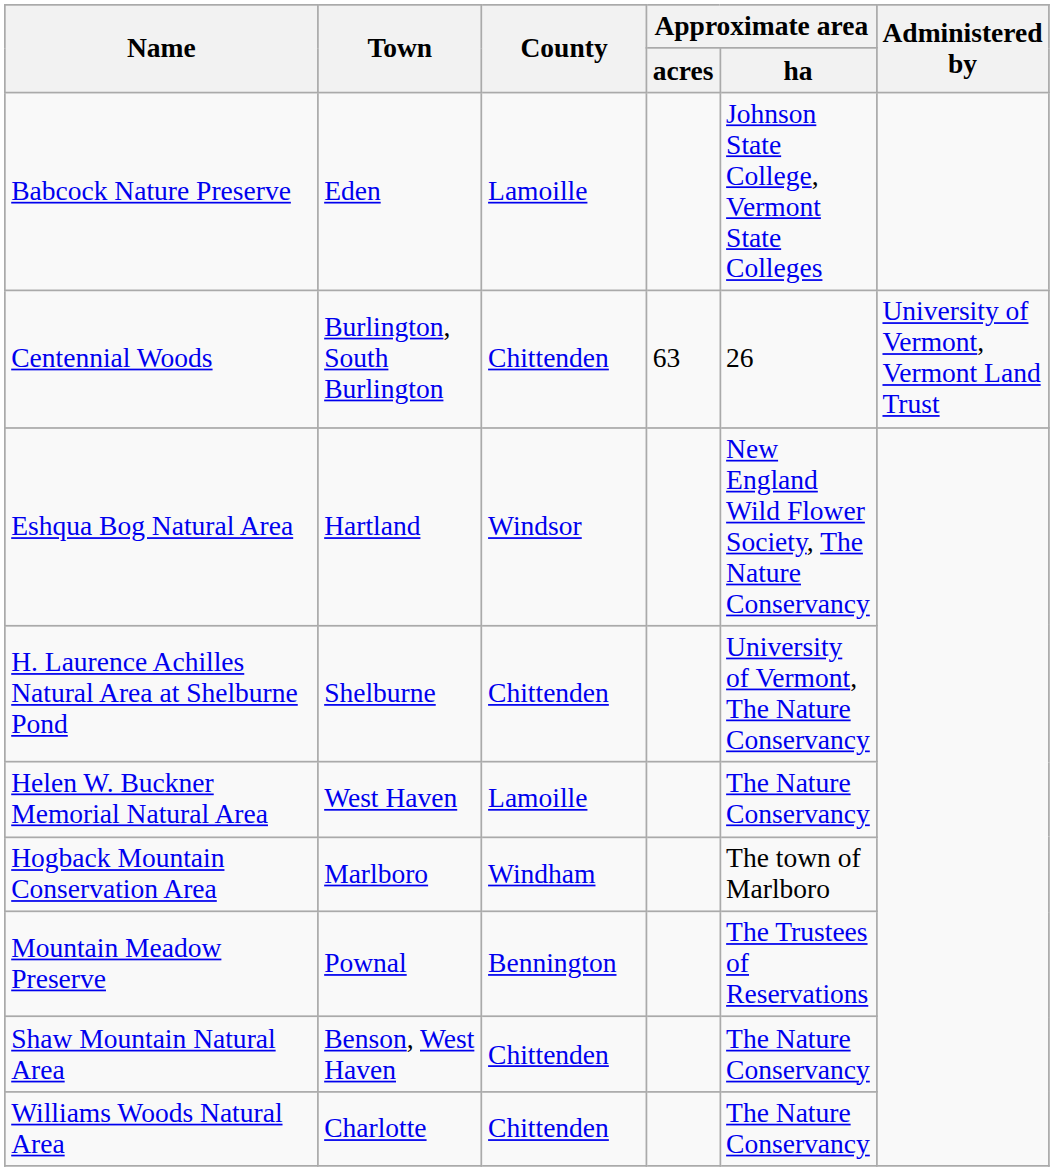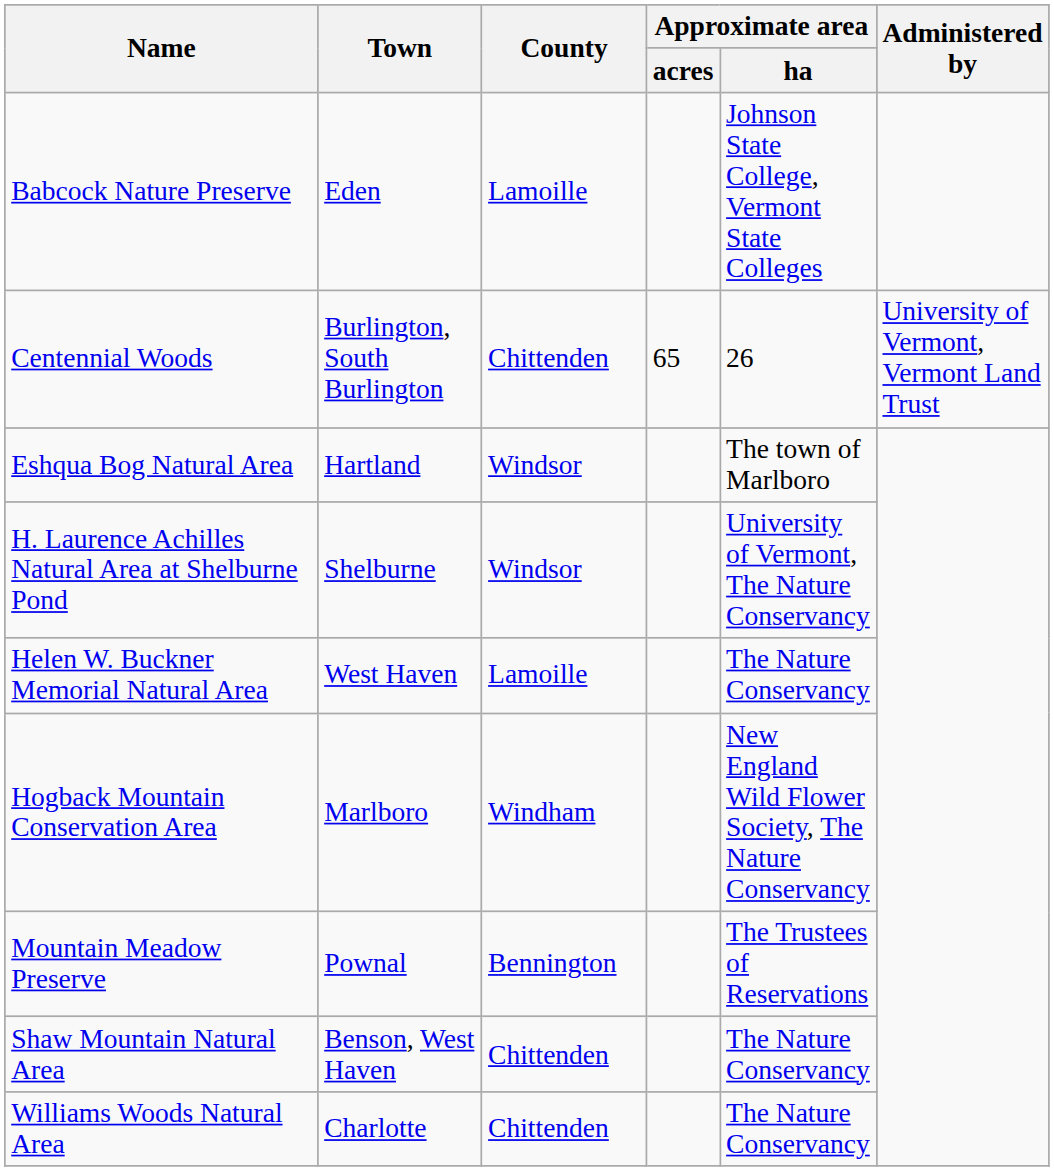Centennial Woods | Approximate area / acres: 63 -> 65
Eshqua Bog Natural Area | Approximate area / ha: New England Wild Flower Society, The Nature Conservancy -> The town of Marlboro
H. Laurence Achilles Natural Area at Shelburne Pond | County: Chittenden -> Windsor
Hogback Mountain Conservation Area | Approximate area / ha: The town of Marlboro -> New England Wild Flower Society, The Nature Conservancy
